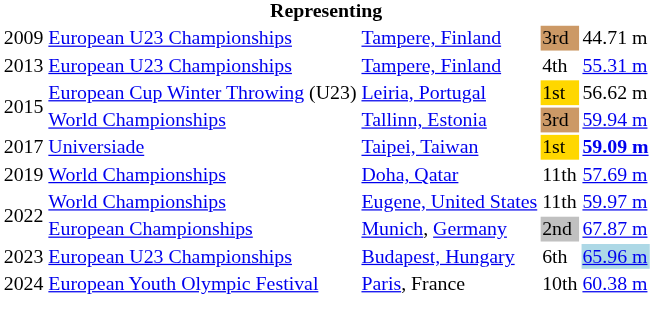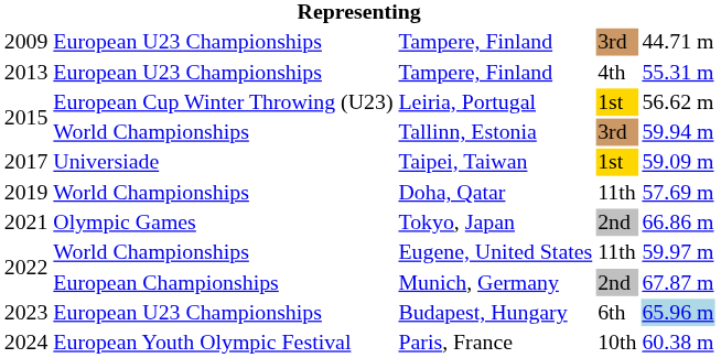Taipei, Taiwan | column 5: bold -> normal
+ row: 2021 | Olympic Games | Tokyo, Japan | 2nd | 66.86 m
